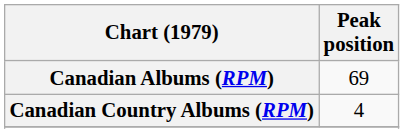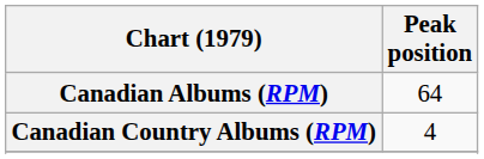Canadian Albums (RPM) | Peak position: 69 -> 64
